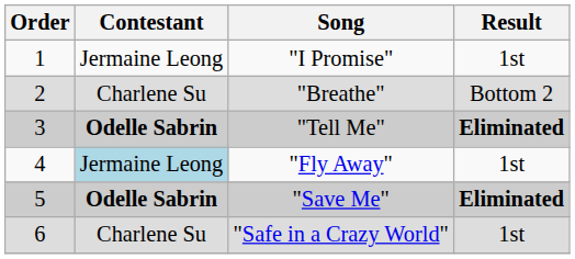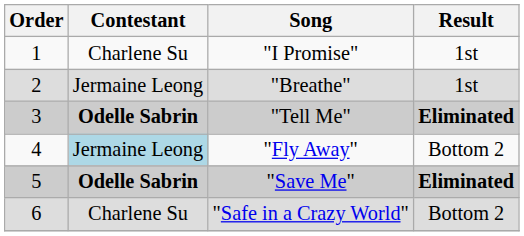"I Promise" | Contestant: Jermaine Leong -> Charlene Su
"Breathe" | Contestant: Charlene Su -> Jermaine Leong
"Breathe" | Result: Bottom 2 -> 1st
"Fly Away" | Result: 1st -> Bottom 2
"Safe in a Crazy World" | Result: 1st -> Bottom 2
